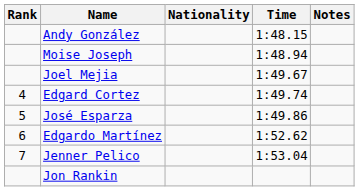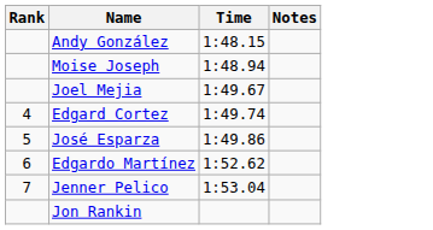- column: Nationality
